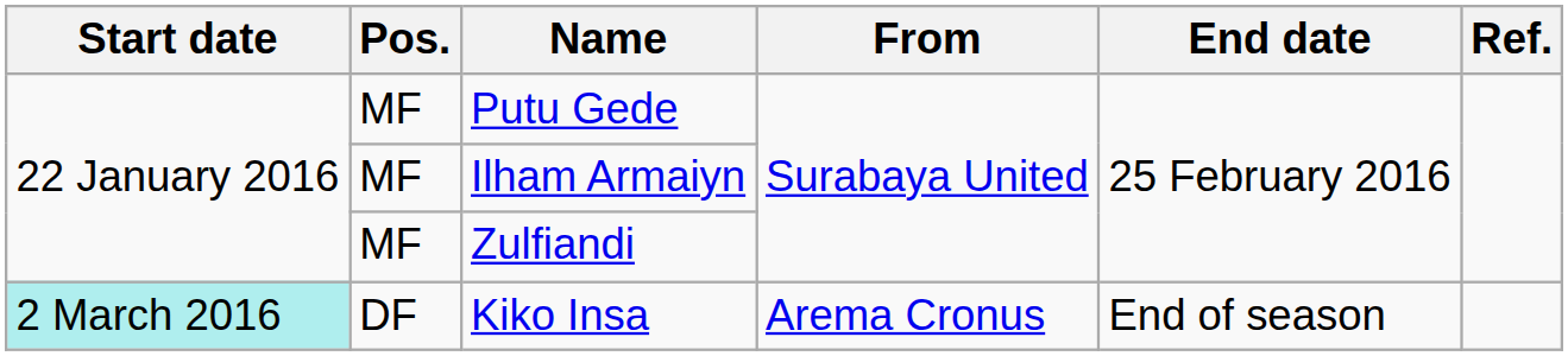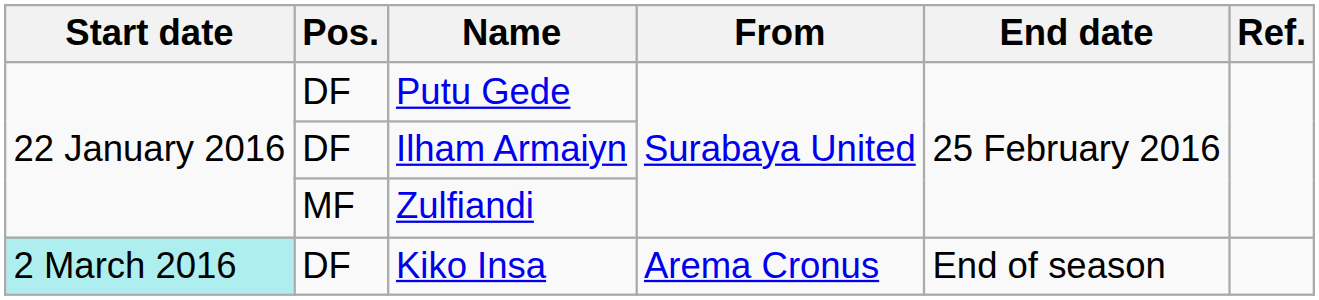Putu Gede | Pos.: MF -> DF
Ilham Armaiyn | Pos.: MF -> DF
